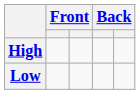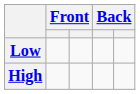rows swapped: High <-> Low
